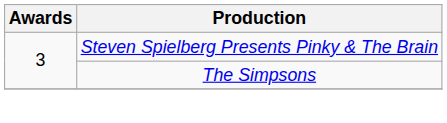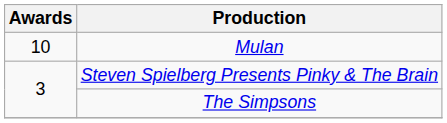+ row: 10 | Mulan
